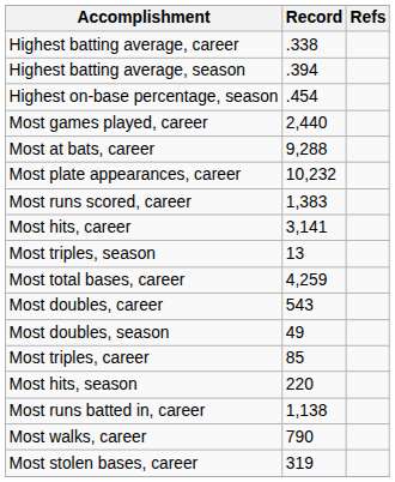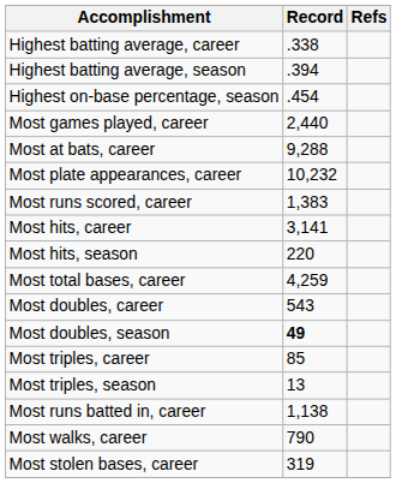rows swapped: Most hits, season <-> Most triples, season
Most doubles, season | Record: normal -> bold
